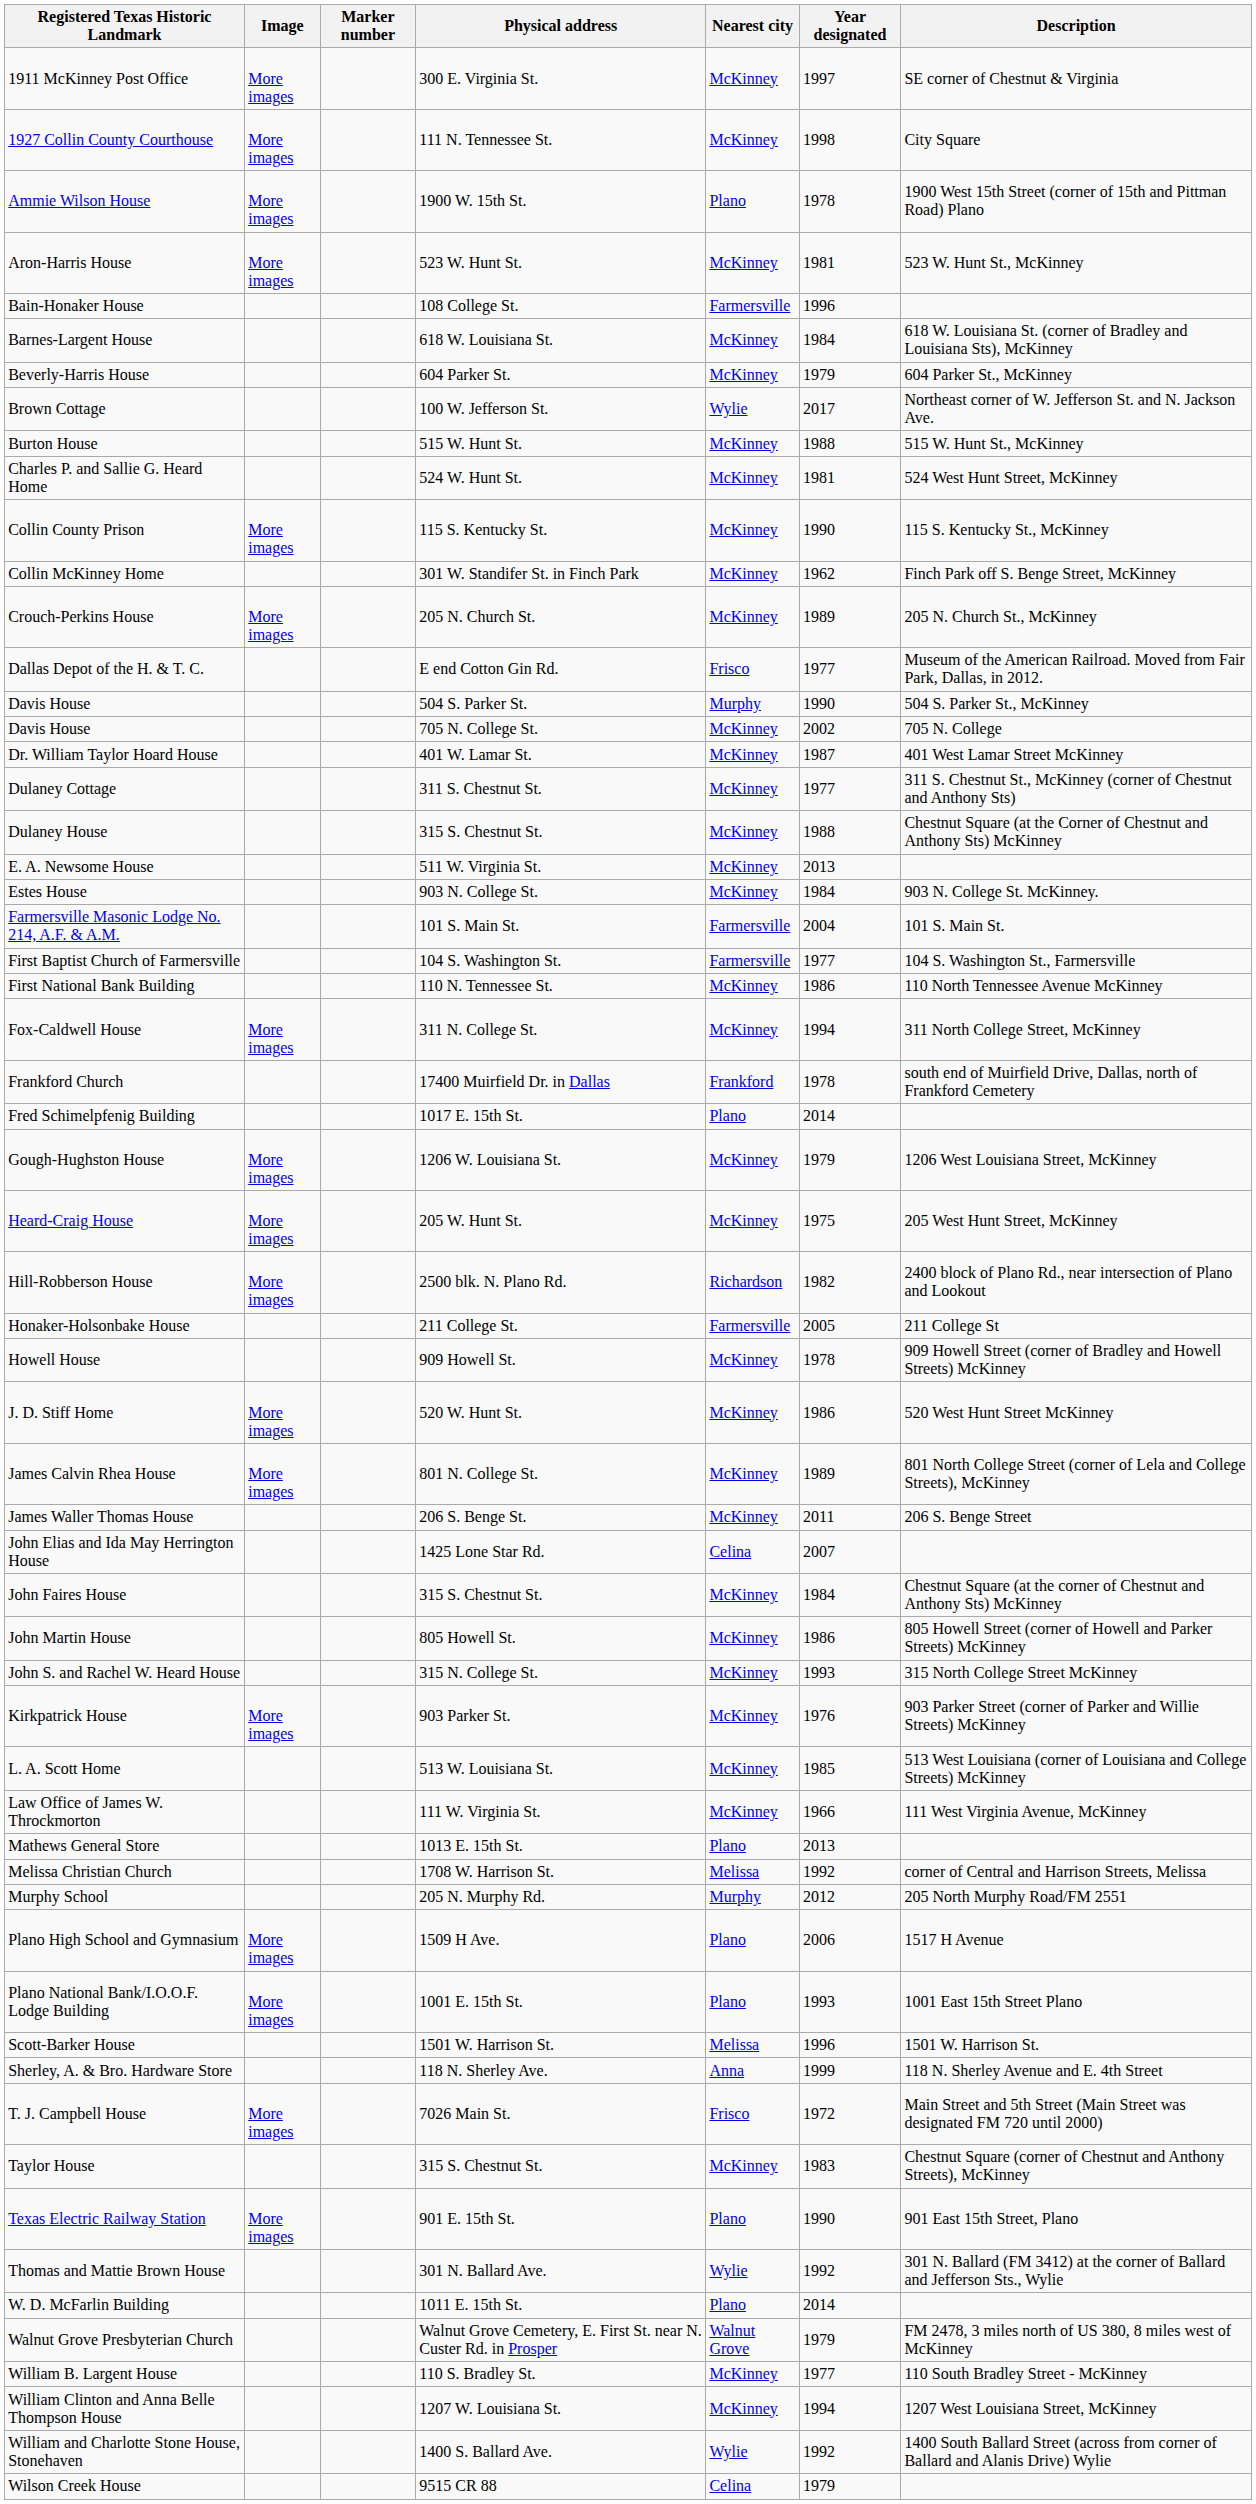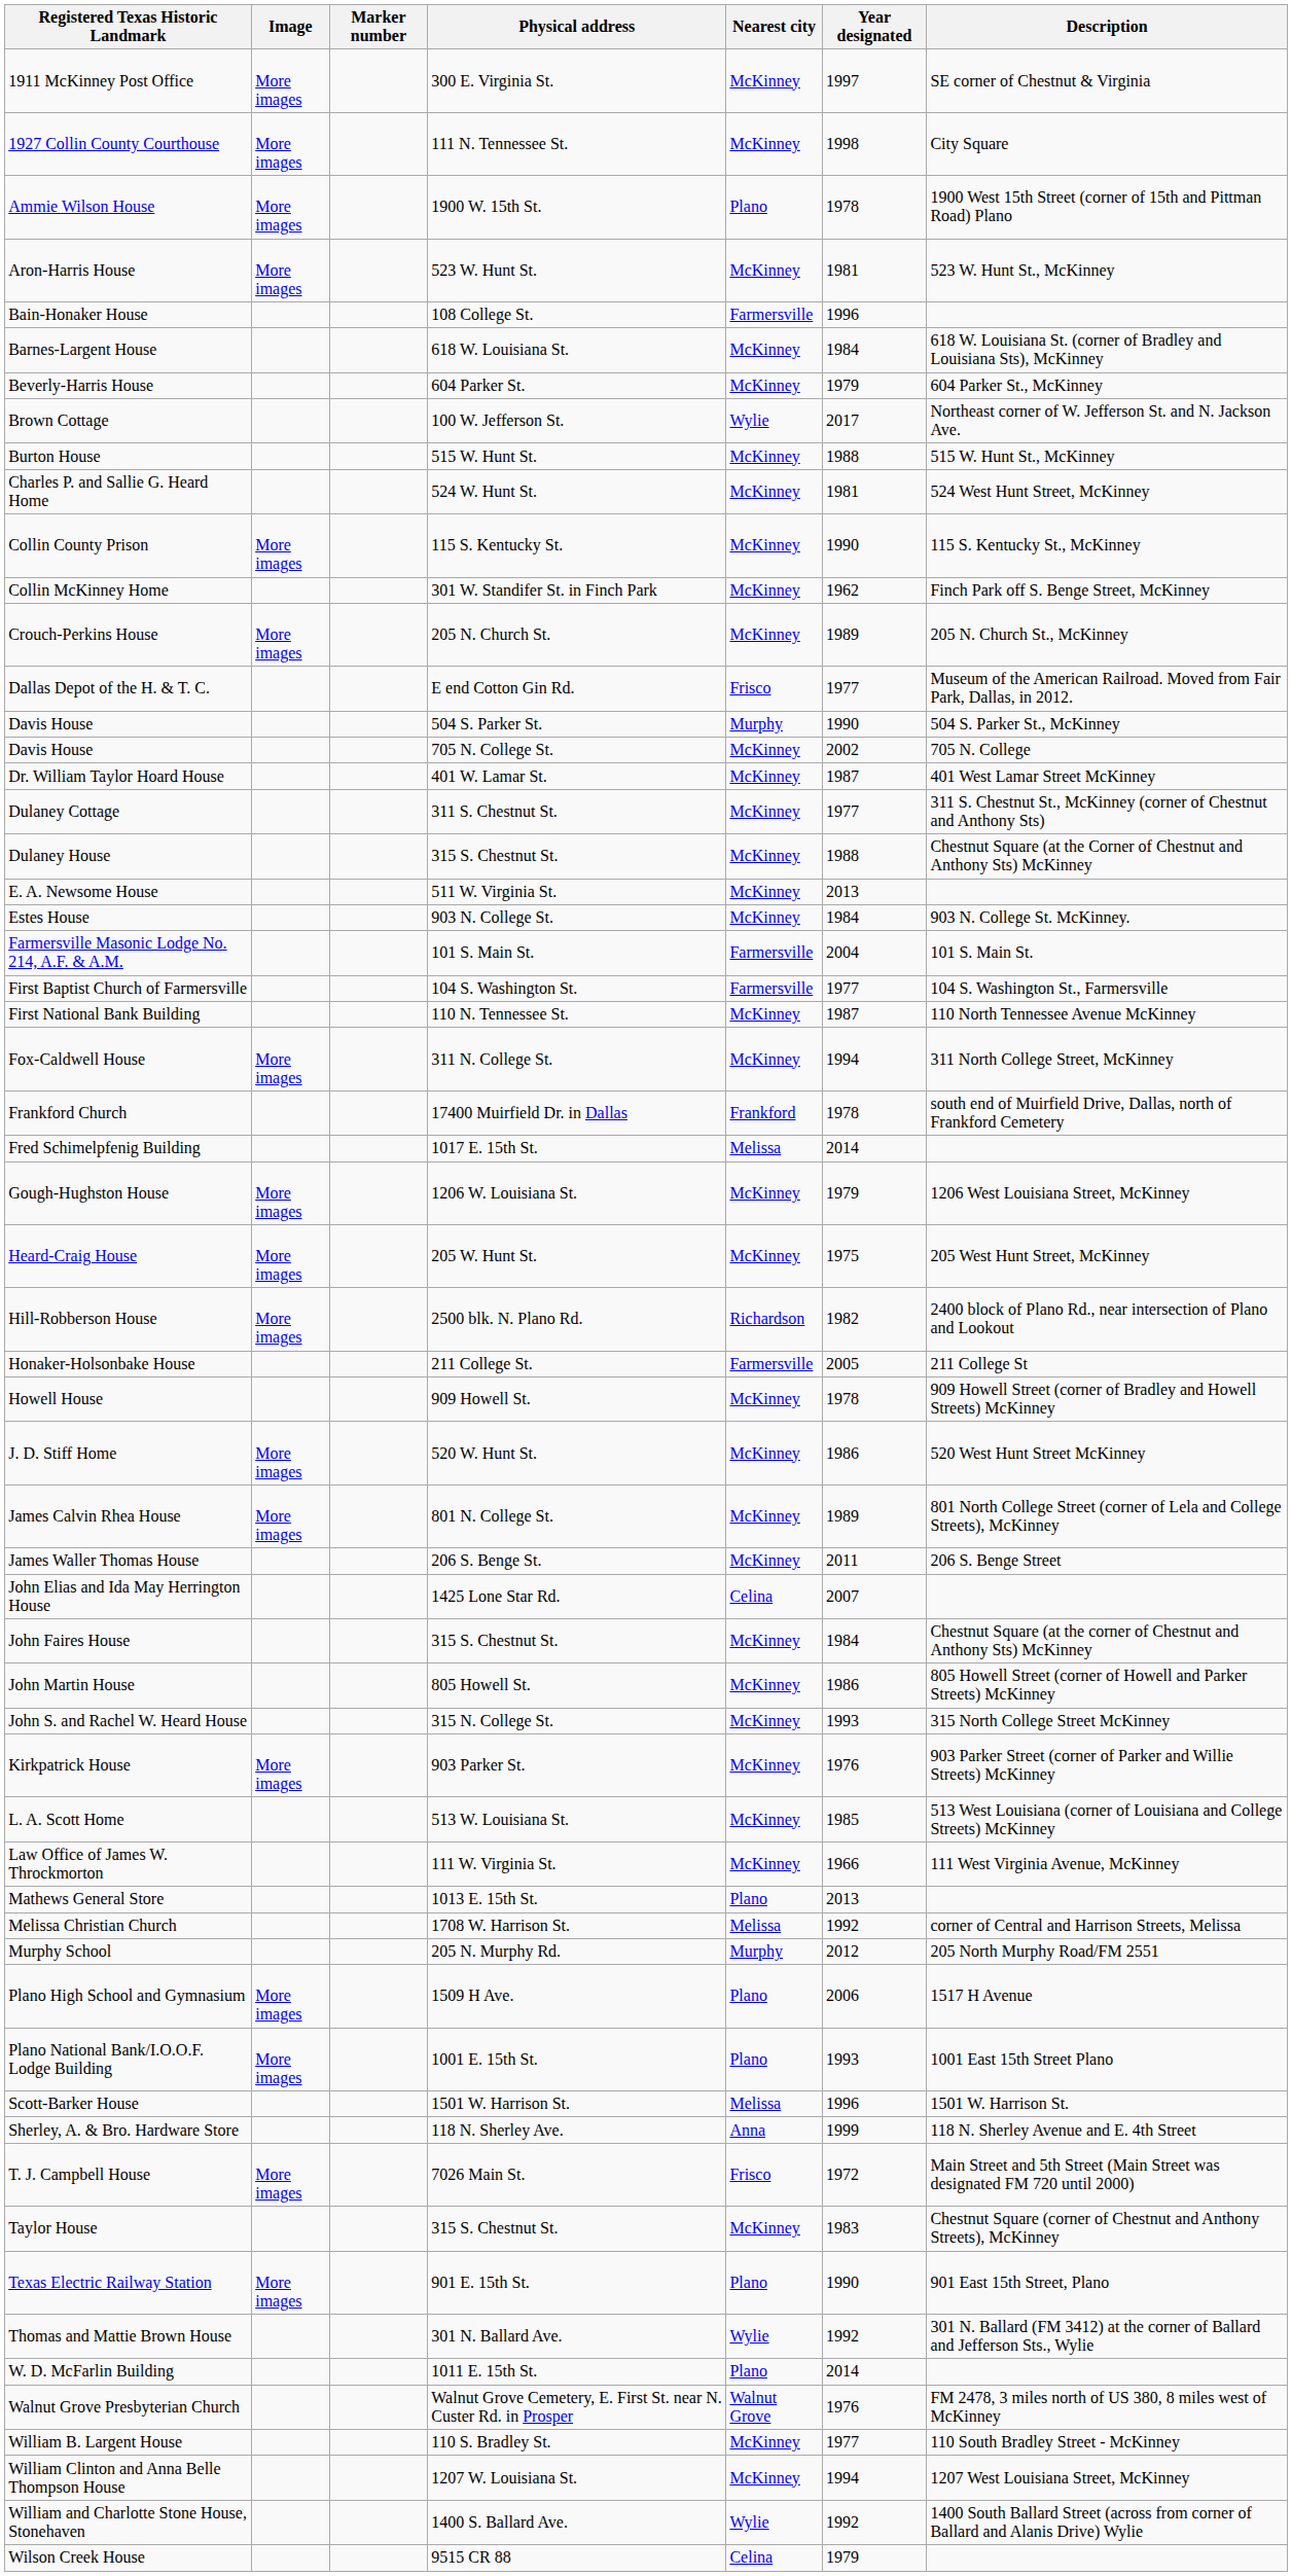First National Bank Building | Year designated: 1986 -> 1987
Fred Schimelpfenig Building | Nearest city: Plano -> Melissa
Walnut Grove Presbyterian Church | Year designated: 1979 -> 1976
